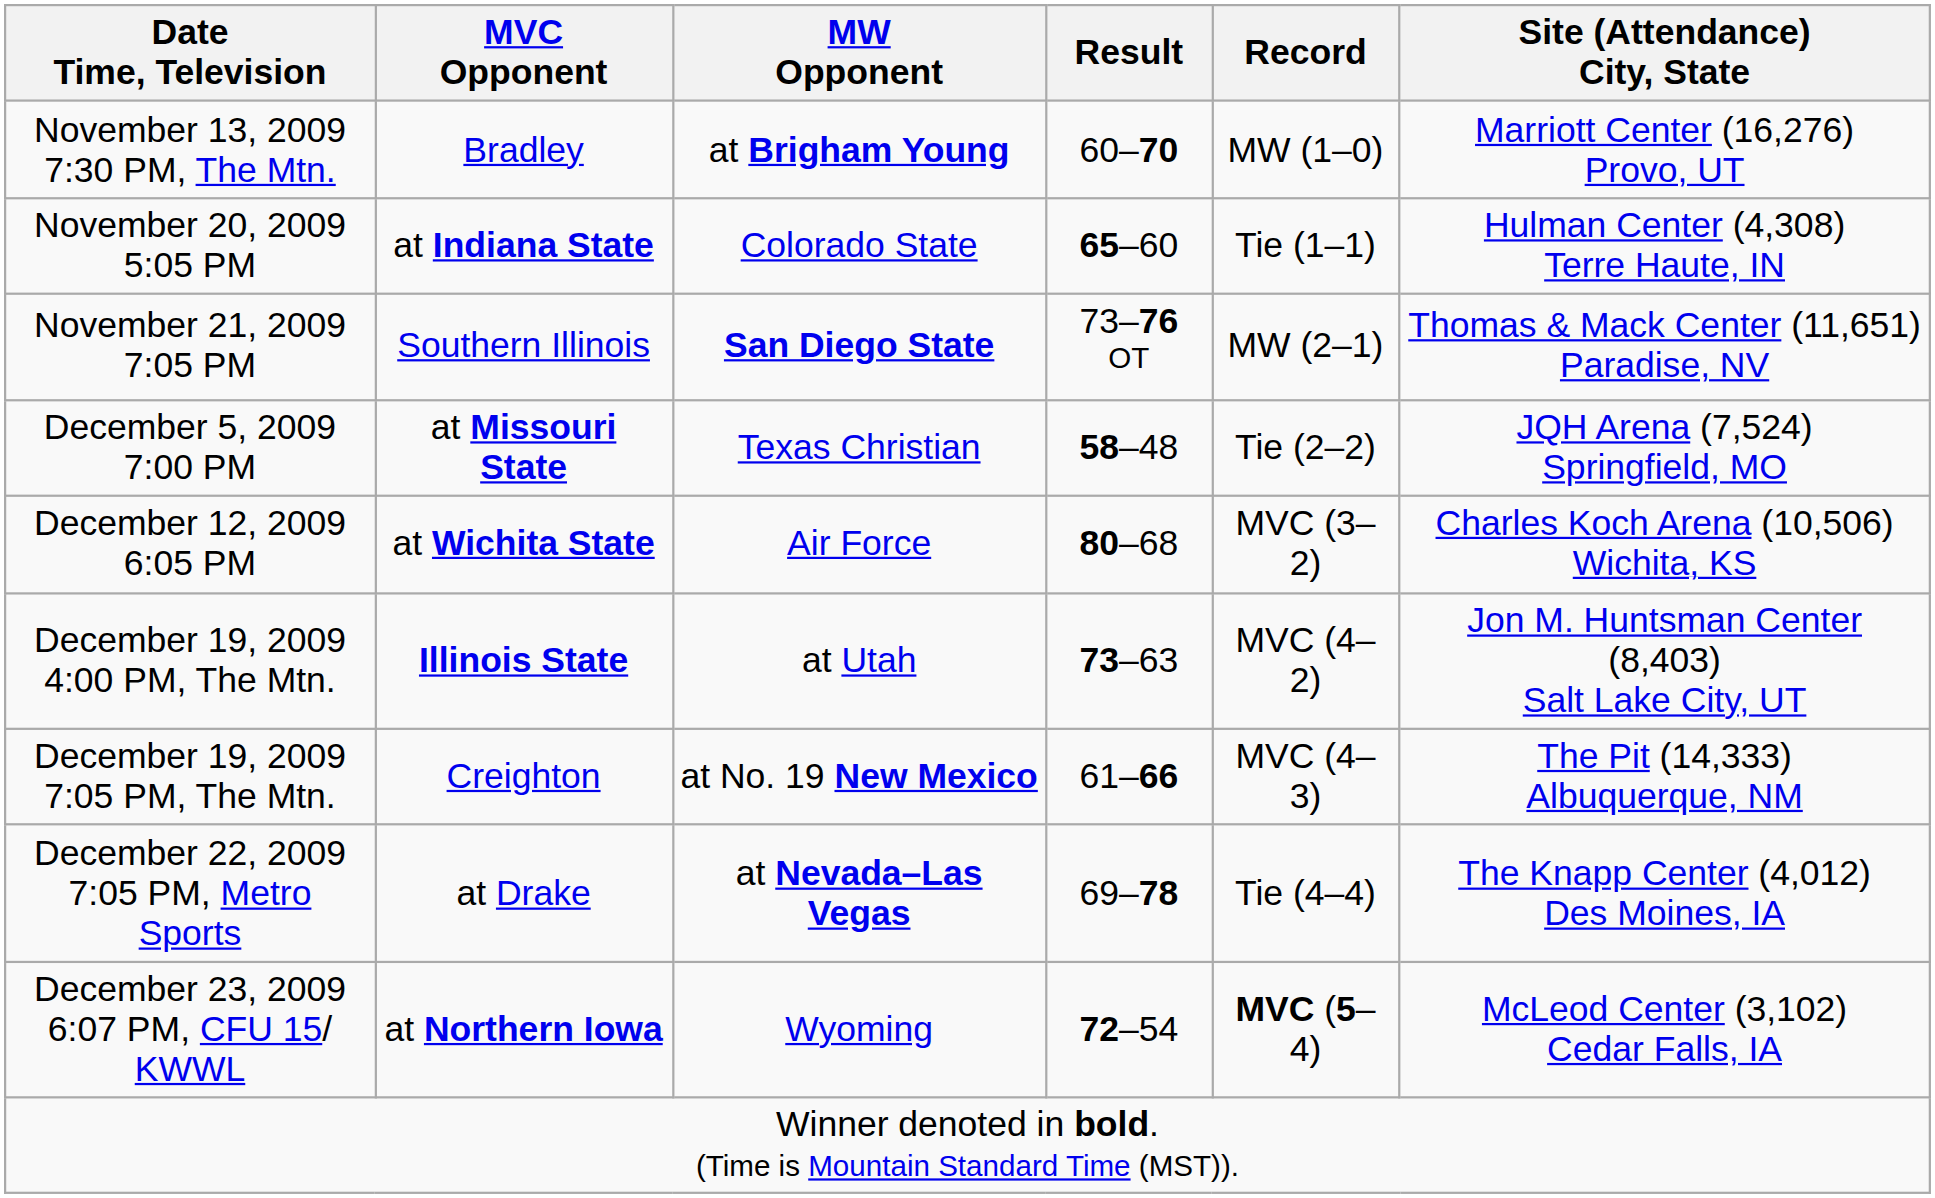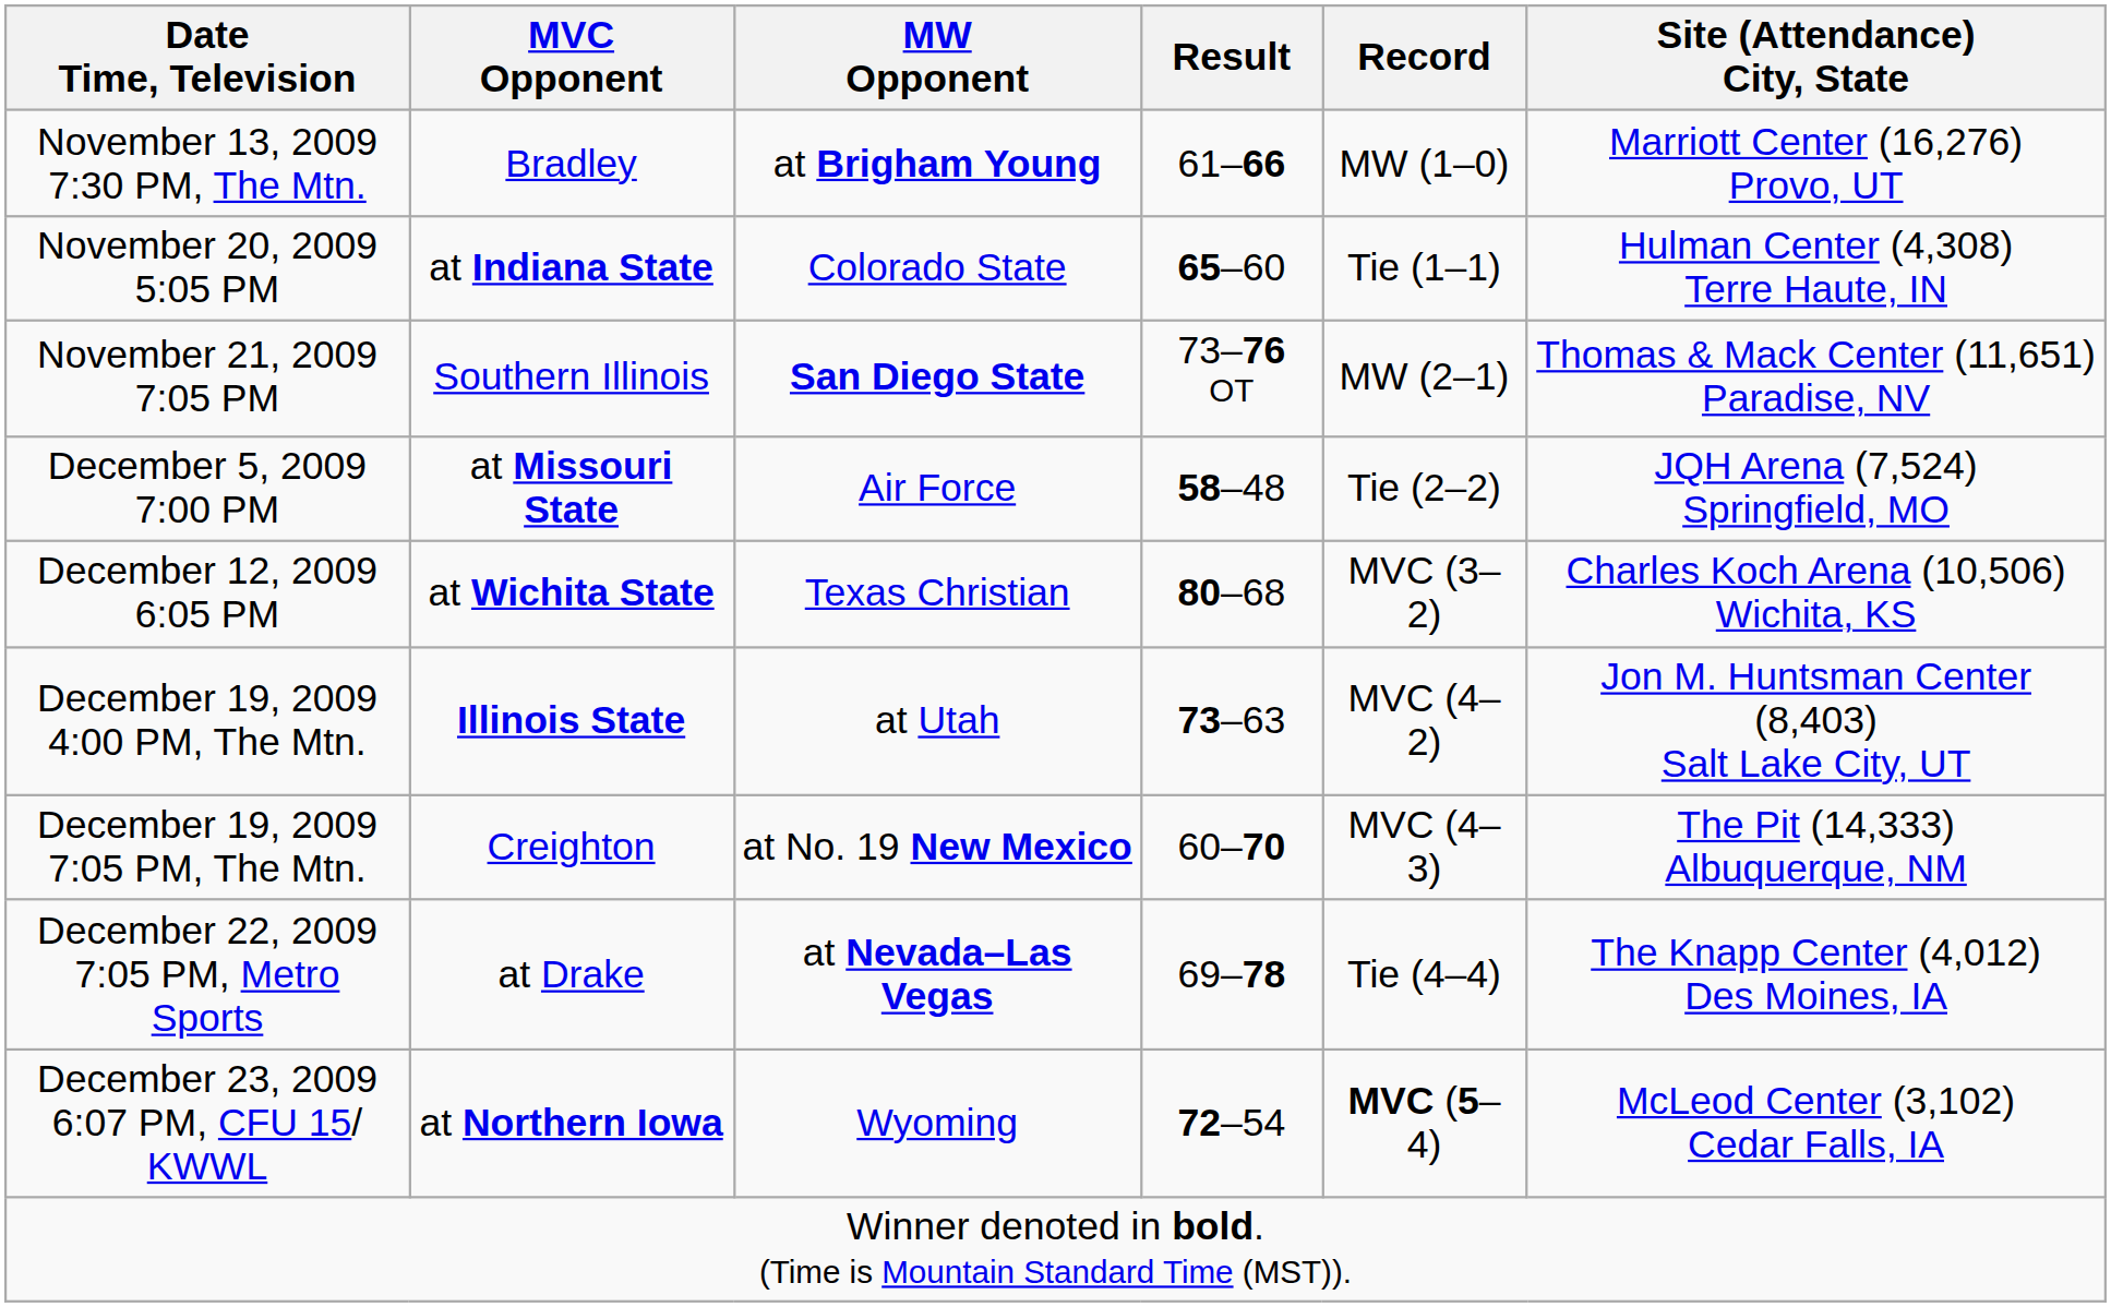November 13, 2009 7:30 PM, The Mtn. | Result: 60–70 -> 61–66
December 5, 2009 7:00 PM | MW Opponent: Texas Christian -> Air Force
December 12, 2009 6:05 PM | MW Opponent: Air Force -> Texas Christian
December 19, 2009 7:05 PM, The Mtn. | Result: 61–66 -> 60–70
